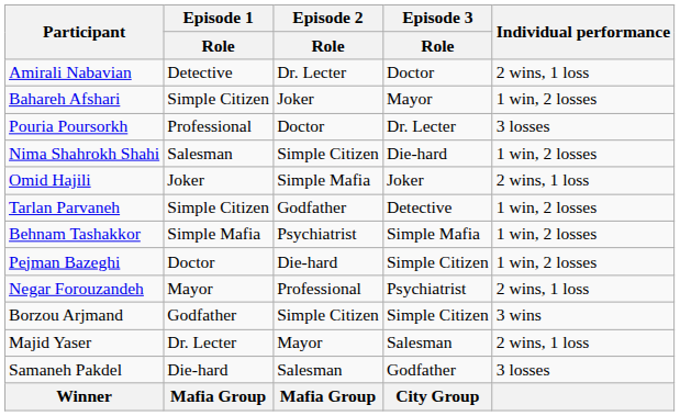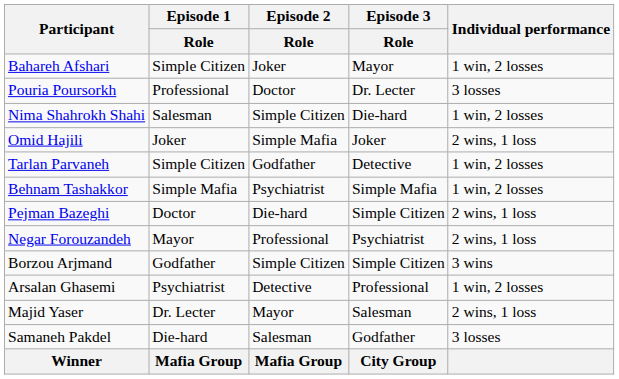- row: Amirali Nabavian | Detective | Dr. Lecter | Doctor | 2 wins, 1 loss
Pejman Bazeghi | Individual performance: 1 win, 2 losses -> 2 wins, 1 loss
+ row: Arsalan Ghasemi | Psychiatrist | Detective | Professional | 1 win, 2 losses
